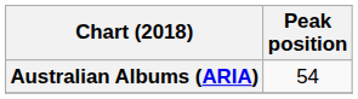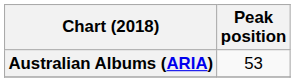Australian Albums (ARIA) | Peak position: 54 -> 53
